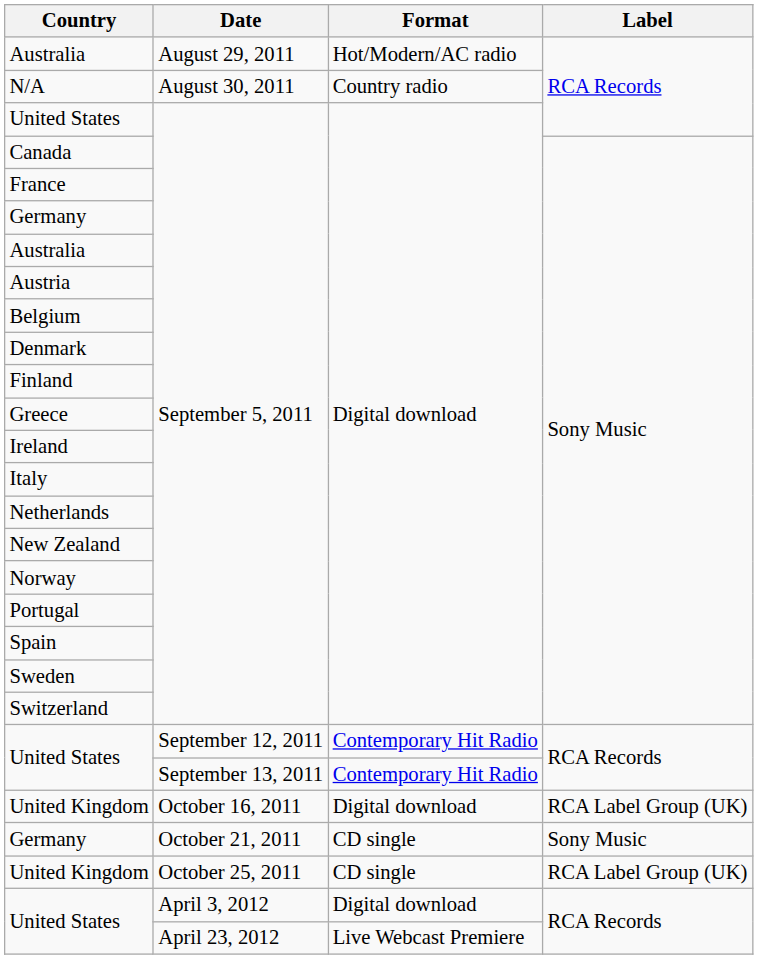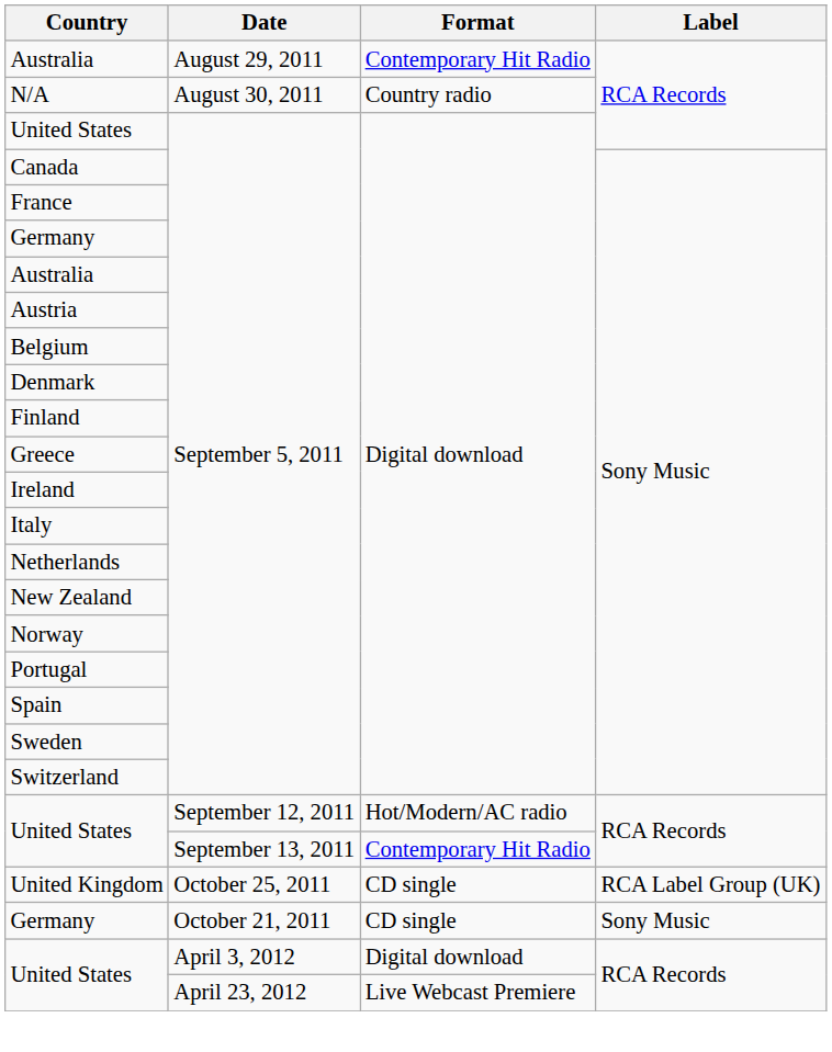Australia / August 29, 2011 | Format: Hot/Modern/AC radio -> Contemporary Hit Radio
United States / September 12, 2011 | Format: Contemporary Hit Radio -> Hot/Modern/AC radio
- row: United Kingdom | October 16, 2011 | Digital download | RCA Label Group (UK)
rows swapped: Germany / October 21, 2011 <-> United Kingdom / October 25, 2011
